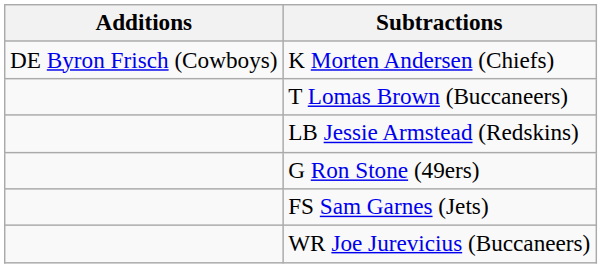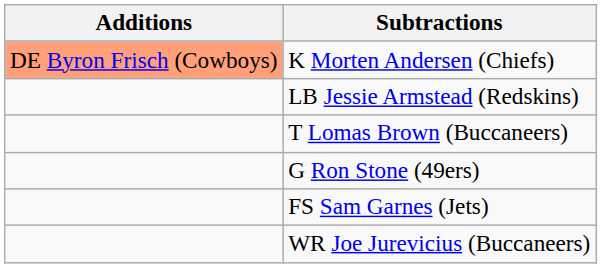K Morten Andersen (Chiefs) | Additions: no background -> lightsalmon background
rows swapped: LB Jessie Armstead (Redskins) <-> T Lomas Brown (Buccaneers)
